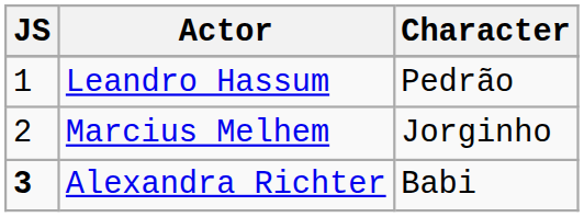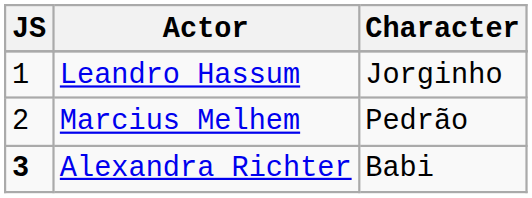Leandro Hassum | Character: Pedrão -> Jorginho
Marcius Melhem | Character: Jorginho -> Pedrão
